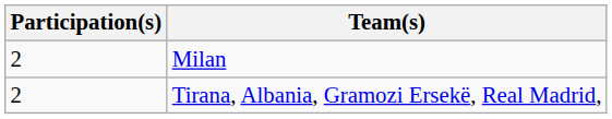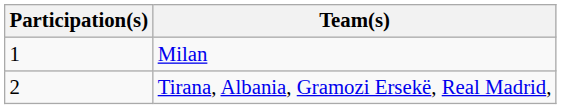Milan | Participation(s): 2 -> 1
